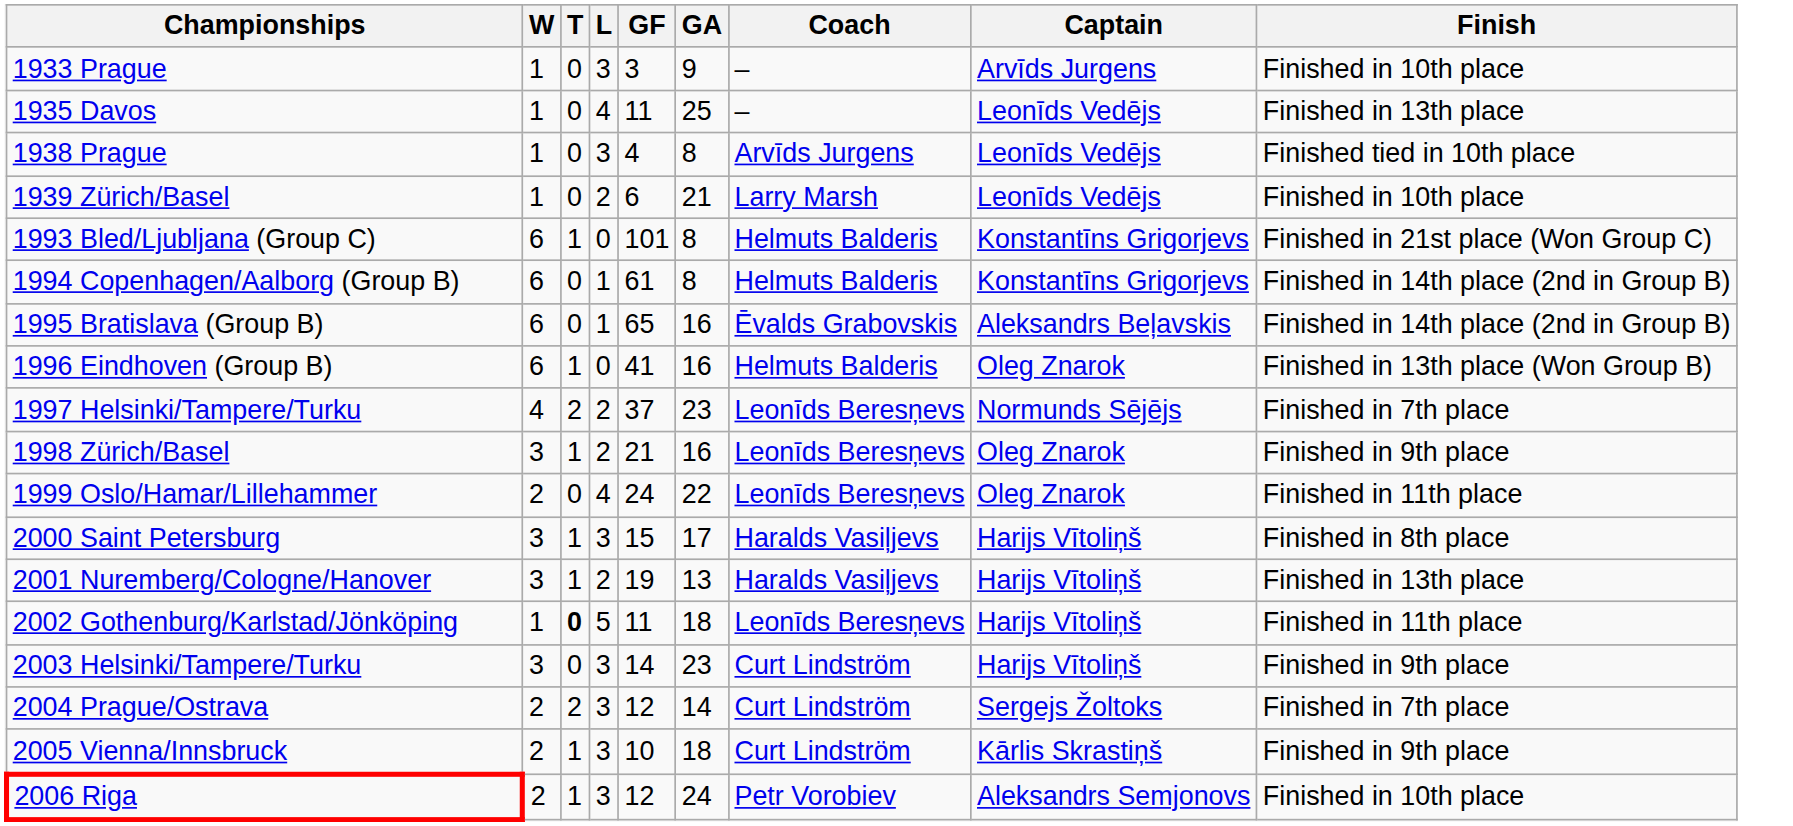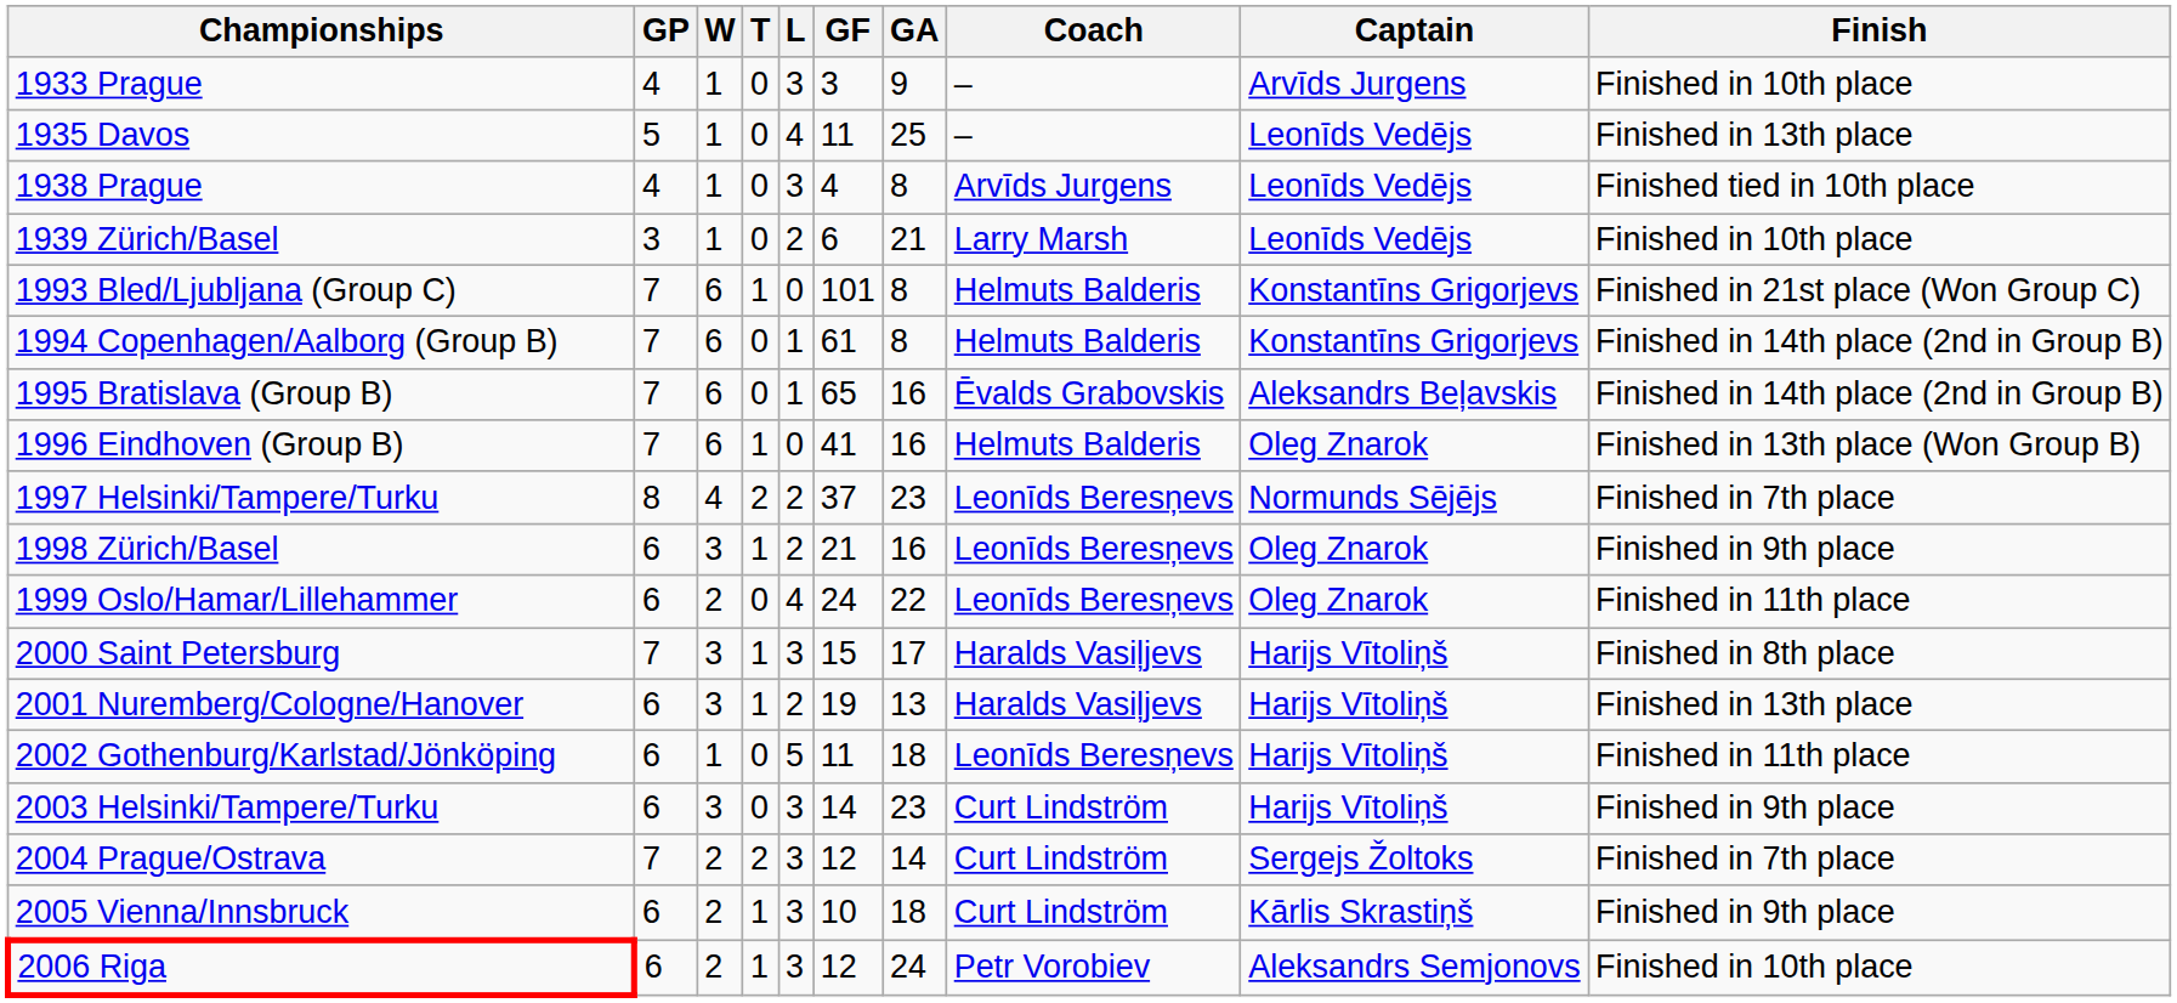+ column: GP | 4 | 5 | 4 | 3 | 7 | 7 | 7 | 7 | 8 | 6 | 6 | 7 | 6 | 6 | 6 | 7 | 6 | 6
2002 Gothenburg/Karlstad/Jönköping | T: bold -> normal
